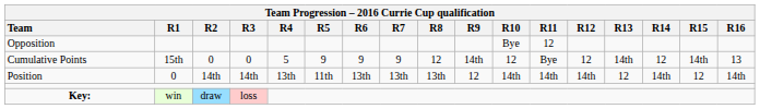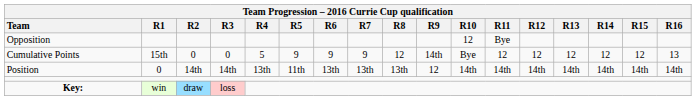Opposition | Team Progression – 2016 Currie Cup qualification / R10: Bye -> 12
Opposition | Team Progression – 2016 Currie Cup qualification / R11: 12 -> Bye
Cumulative Points | Team Progression – 2016 Currie Cup qualification / R10: 12 -> Bye
Cumulative Points | Team Progression – 2016 Currie Cup qualification / R11: Bye -> 12
Cumulative Points | Team Progression – 2016 Currie Cup qualification / R13: 14th -> 12
Cumulative Points | Team Progression – 2016 Currie Cup qualification / R15: 14th -> 12
Position | Team Progression – 2016 Currie Cup qualification / R13: 12 -> 14th
Position | Team Progression – 2016 Currie Cup qualification / R15: 12 -> 14th
